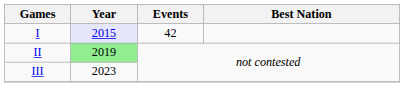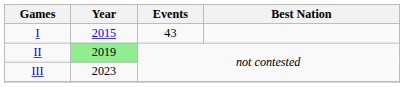I | Year: lavender background -> no background
I | Events: 42 -> 43
